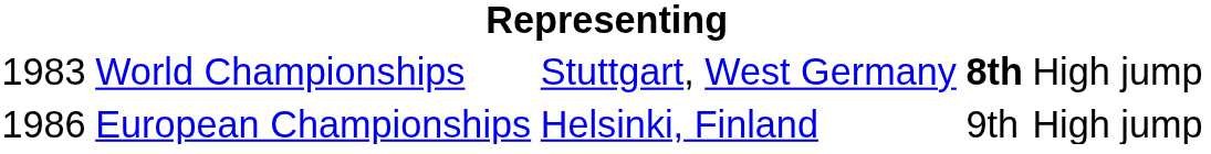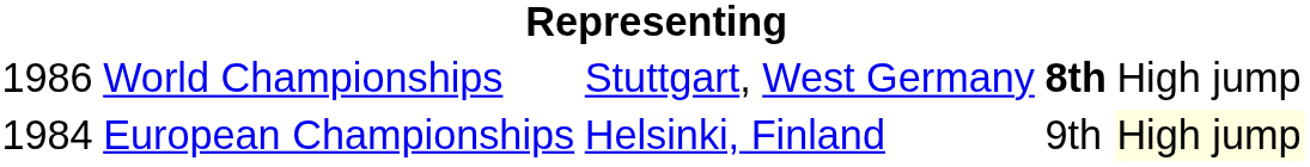World Championships | column 1: 1983 -> 1986
European Championships | column 1: 1986 -> 1984
European Championships | column 5: no background -> lightyellow background
